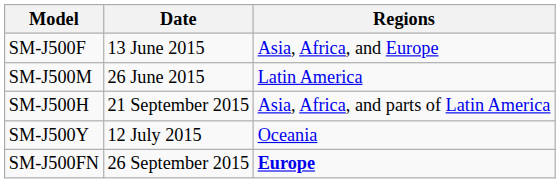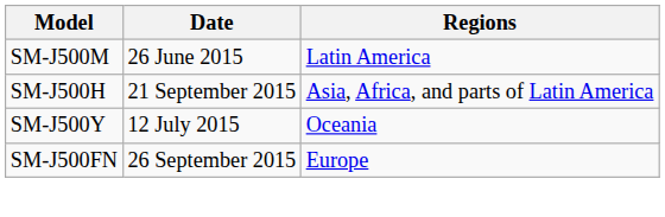- row: SM-J500F | 13 June 2015 | Asia, Africa, and Europe
SM-J500FN | Regions: bold -> normal
